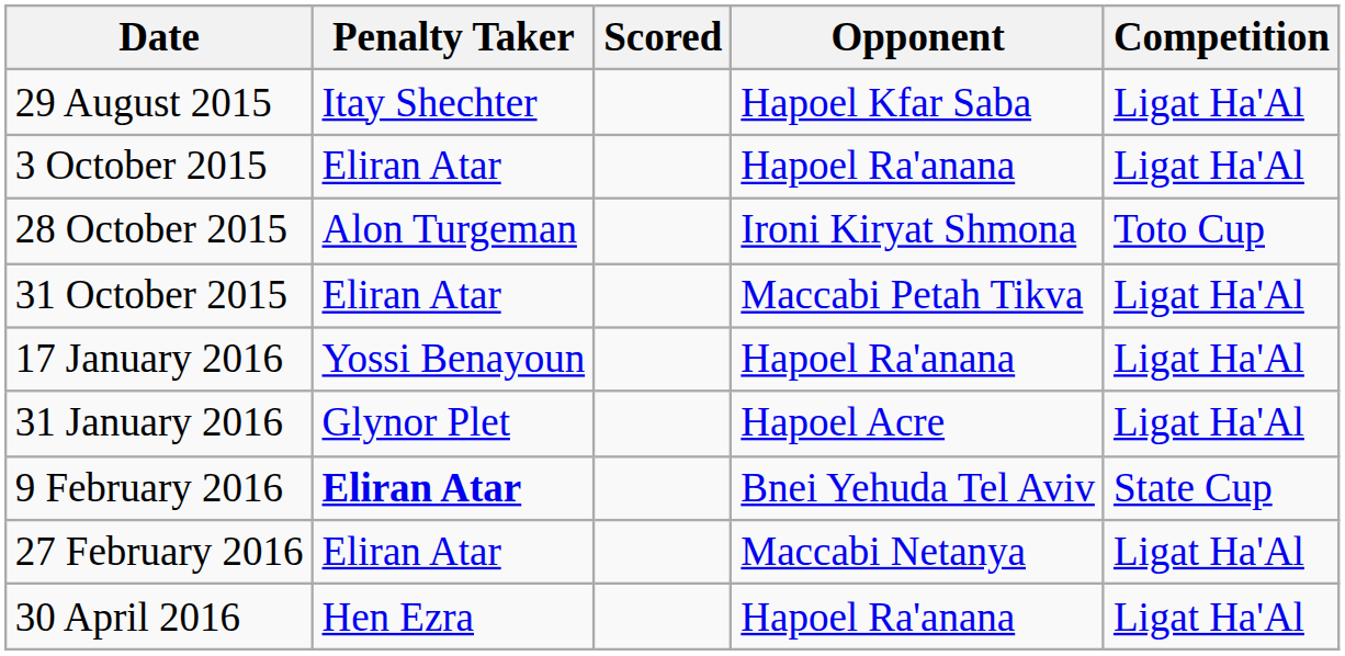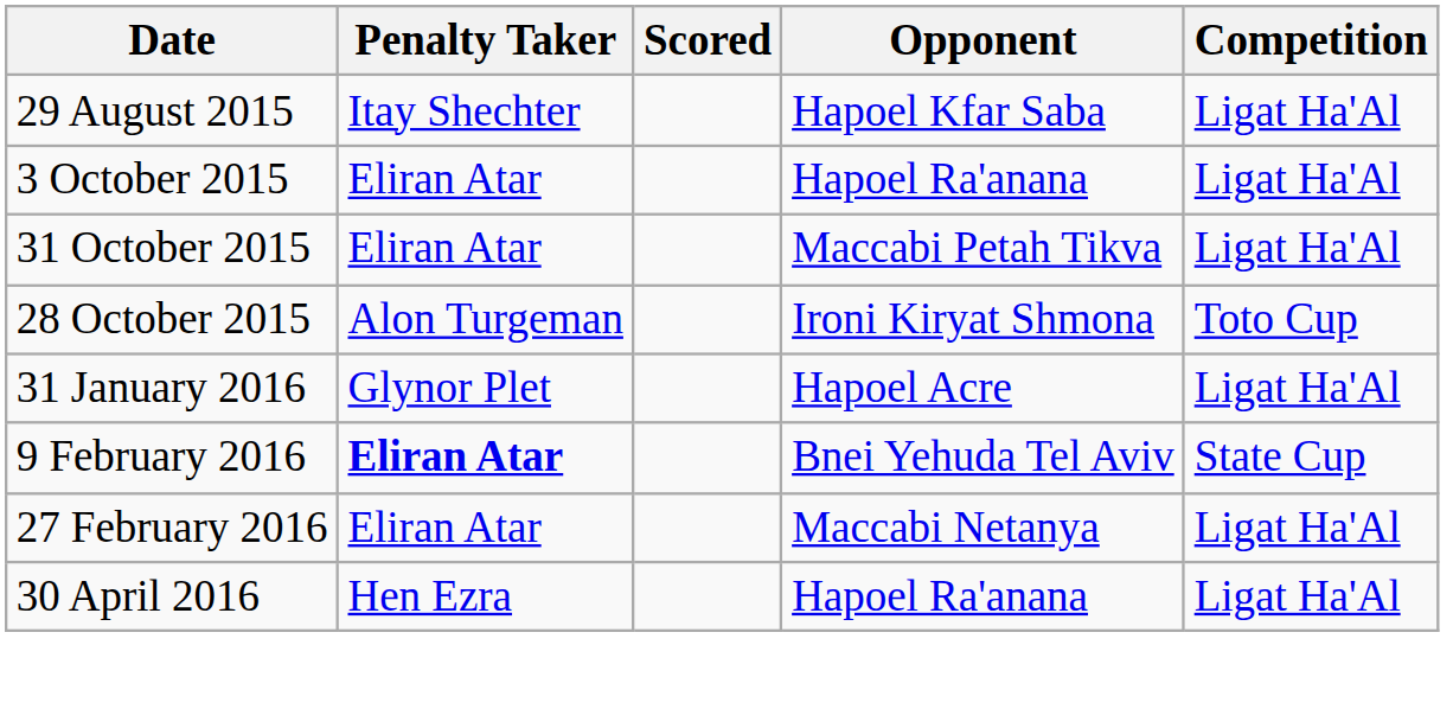rows swapped: 28 October 2015 <-> 31 October 2015
- row: 17 January 2016 | Yossi Benayoun | Hapoel Ra'anana | Ligat Ha'Al
